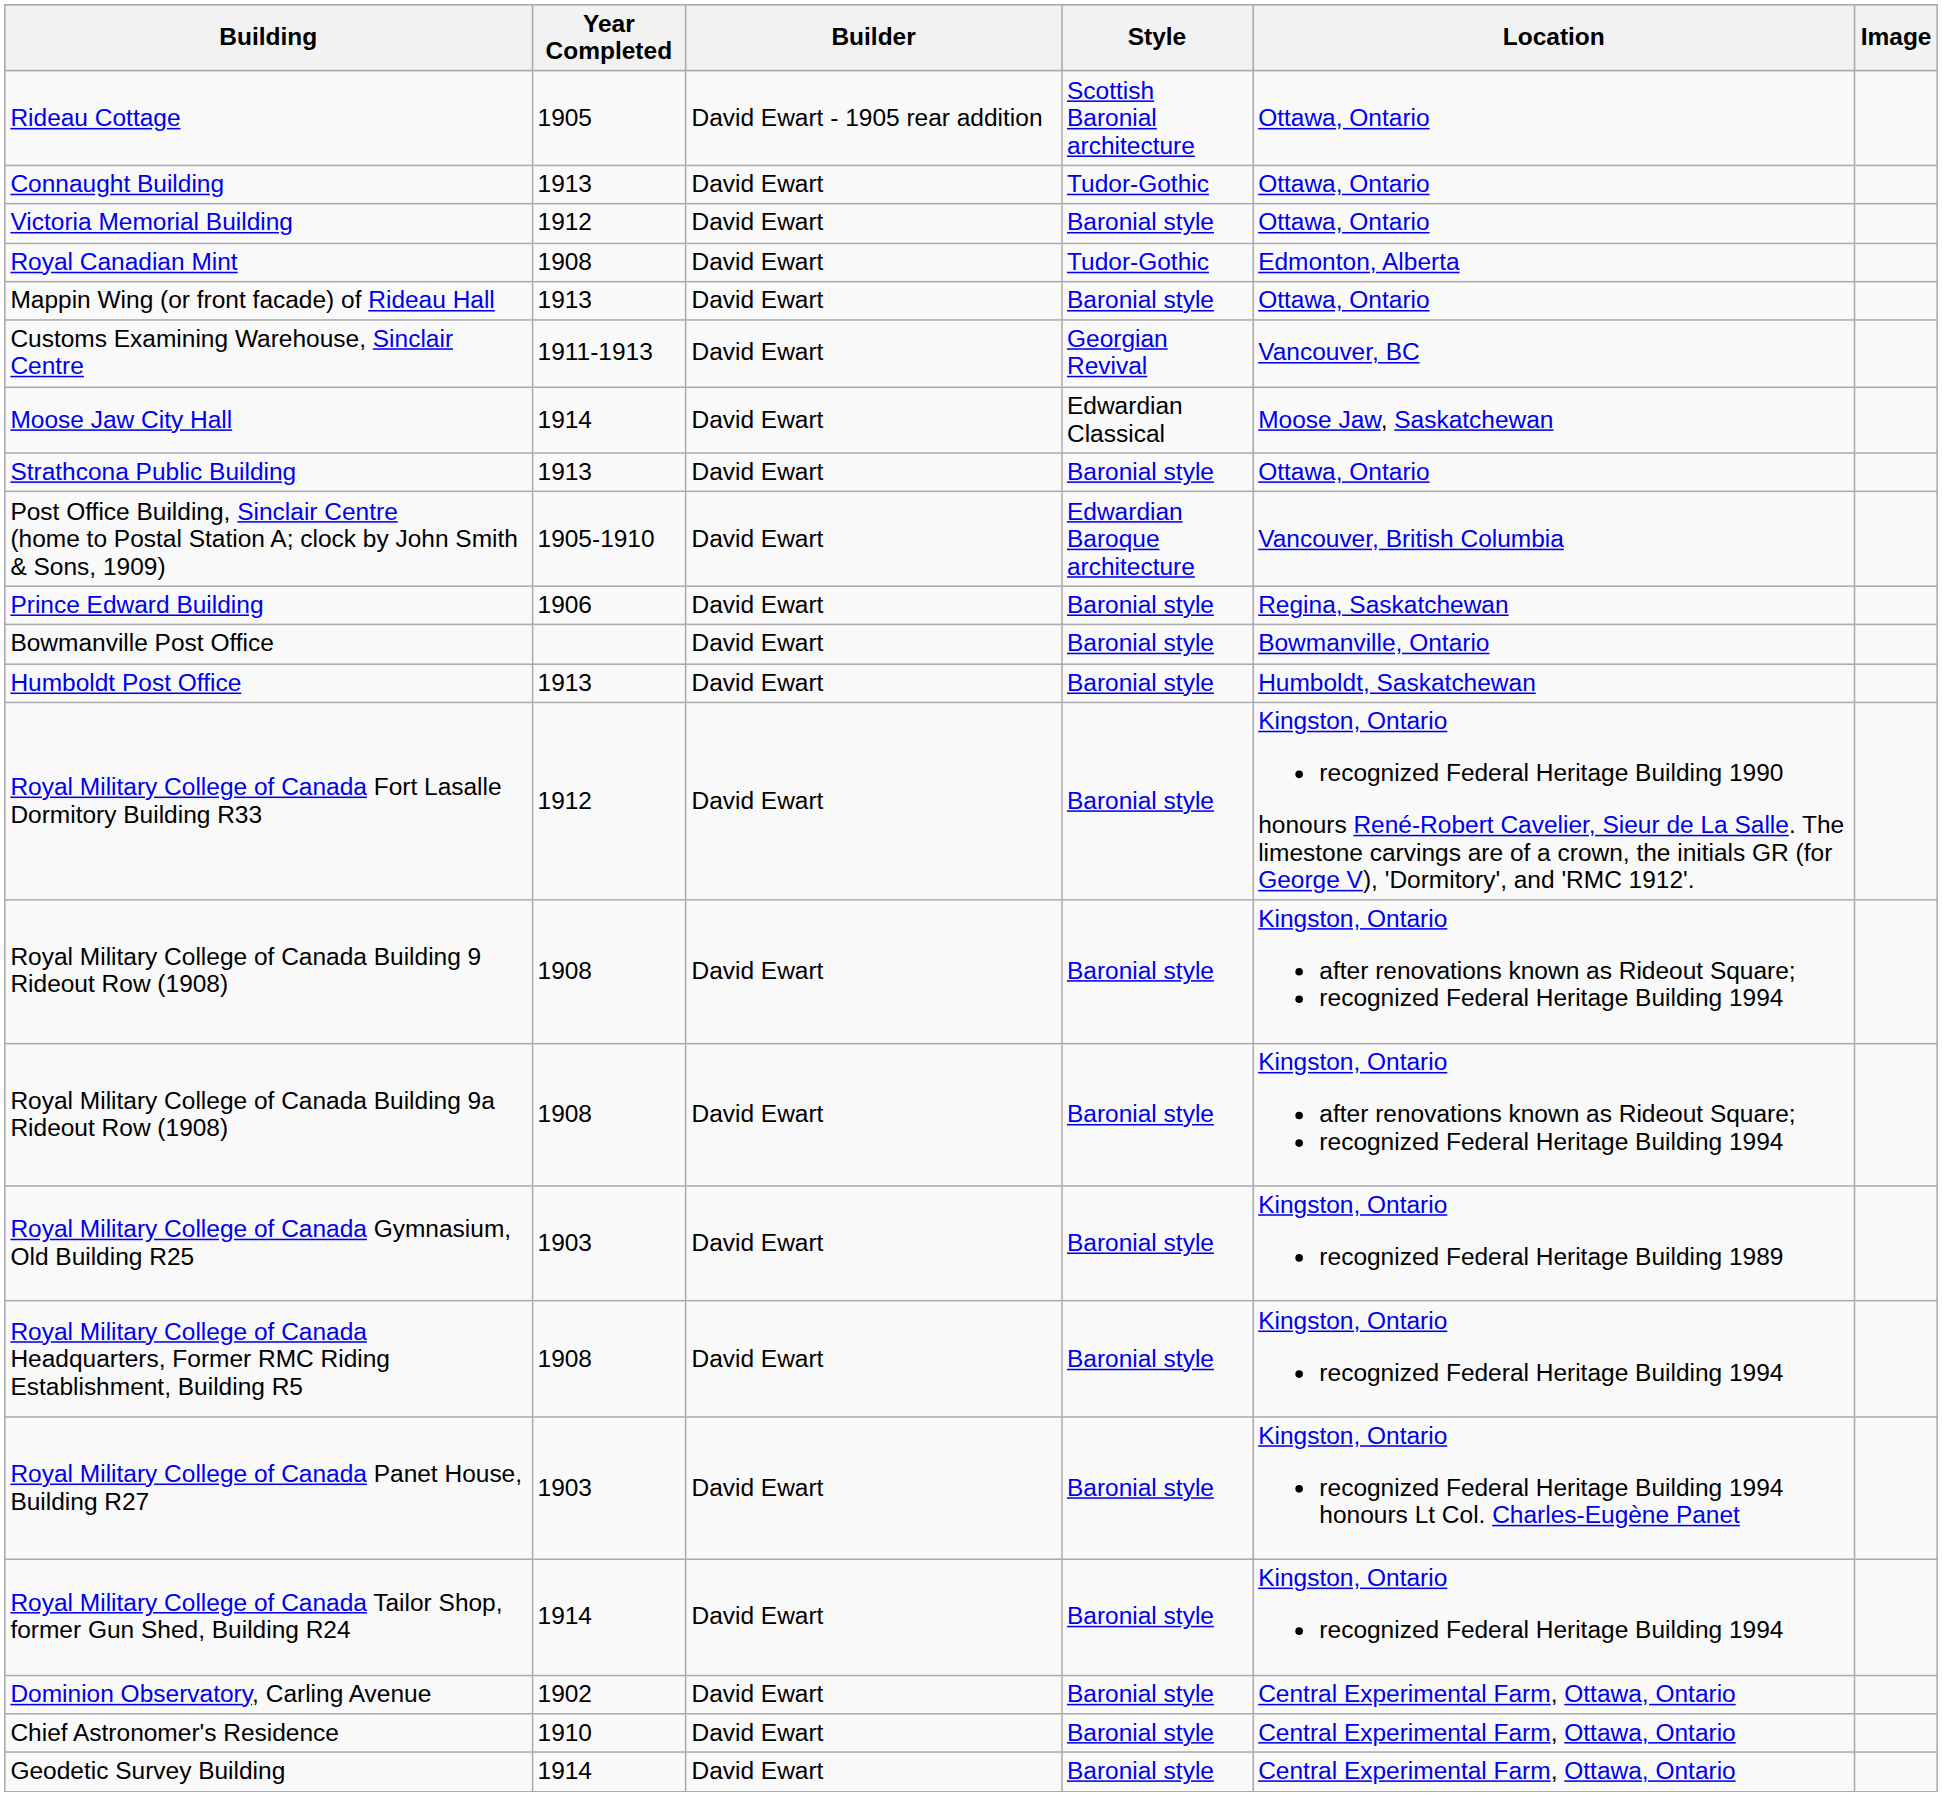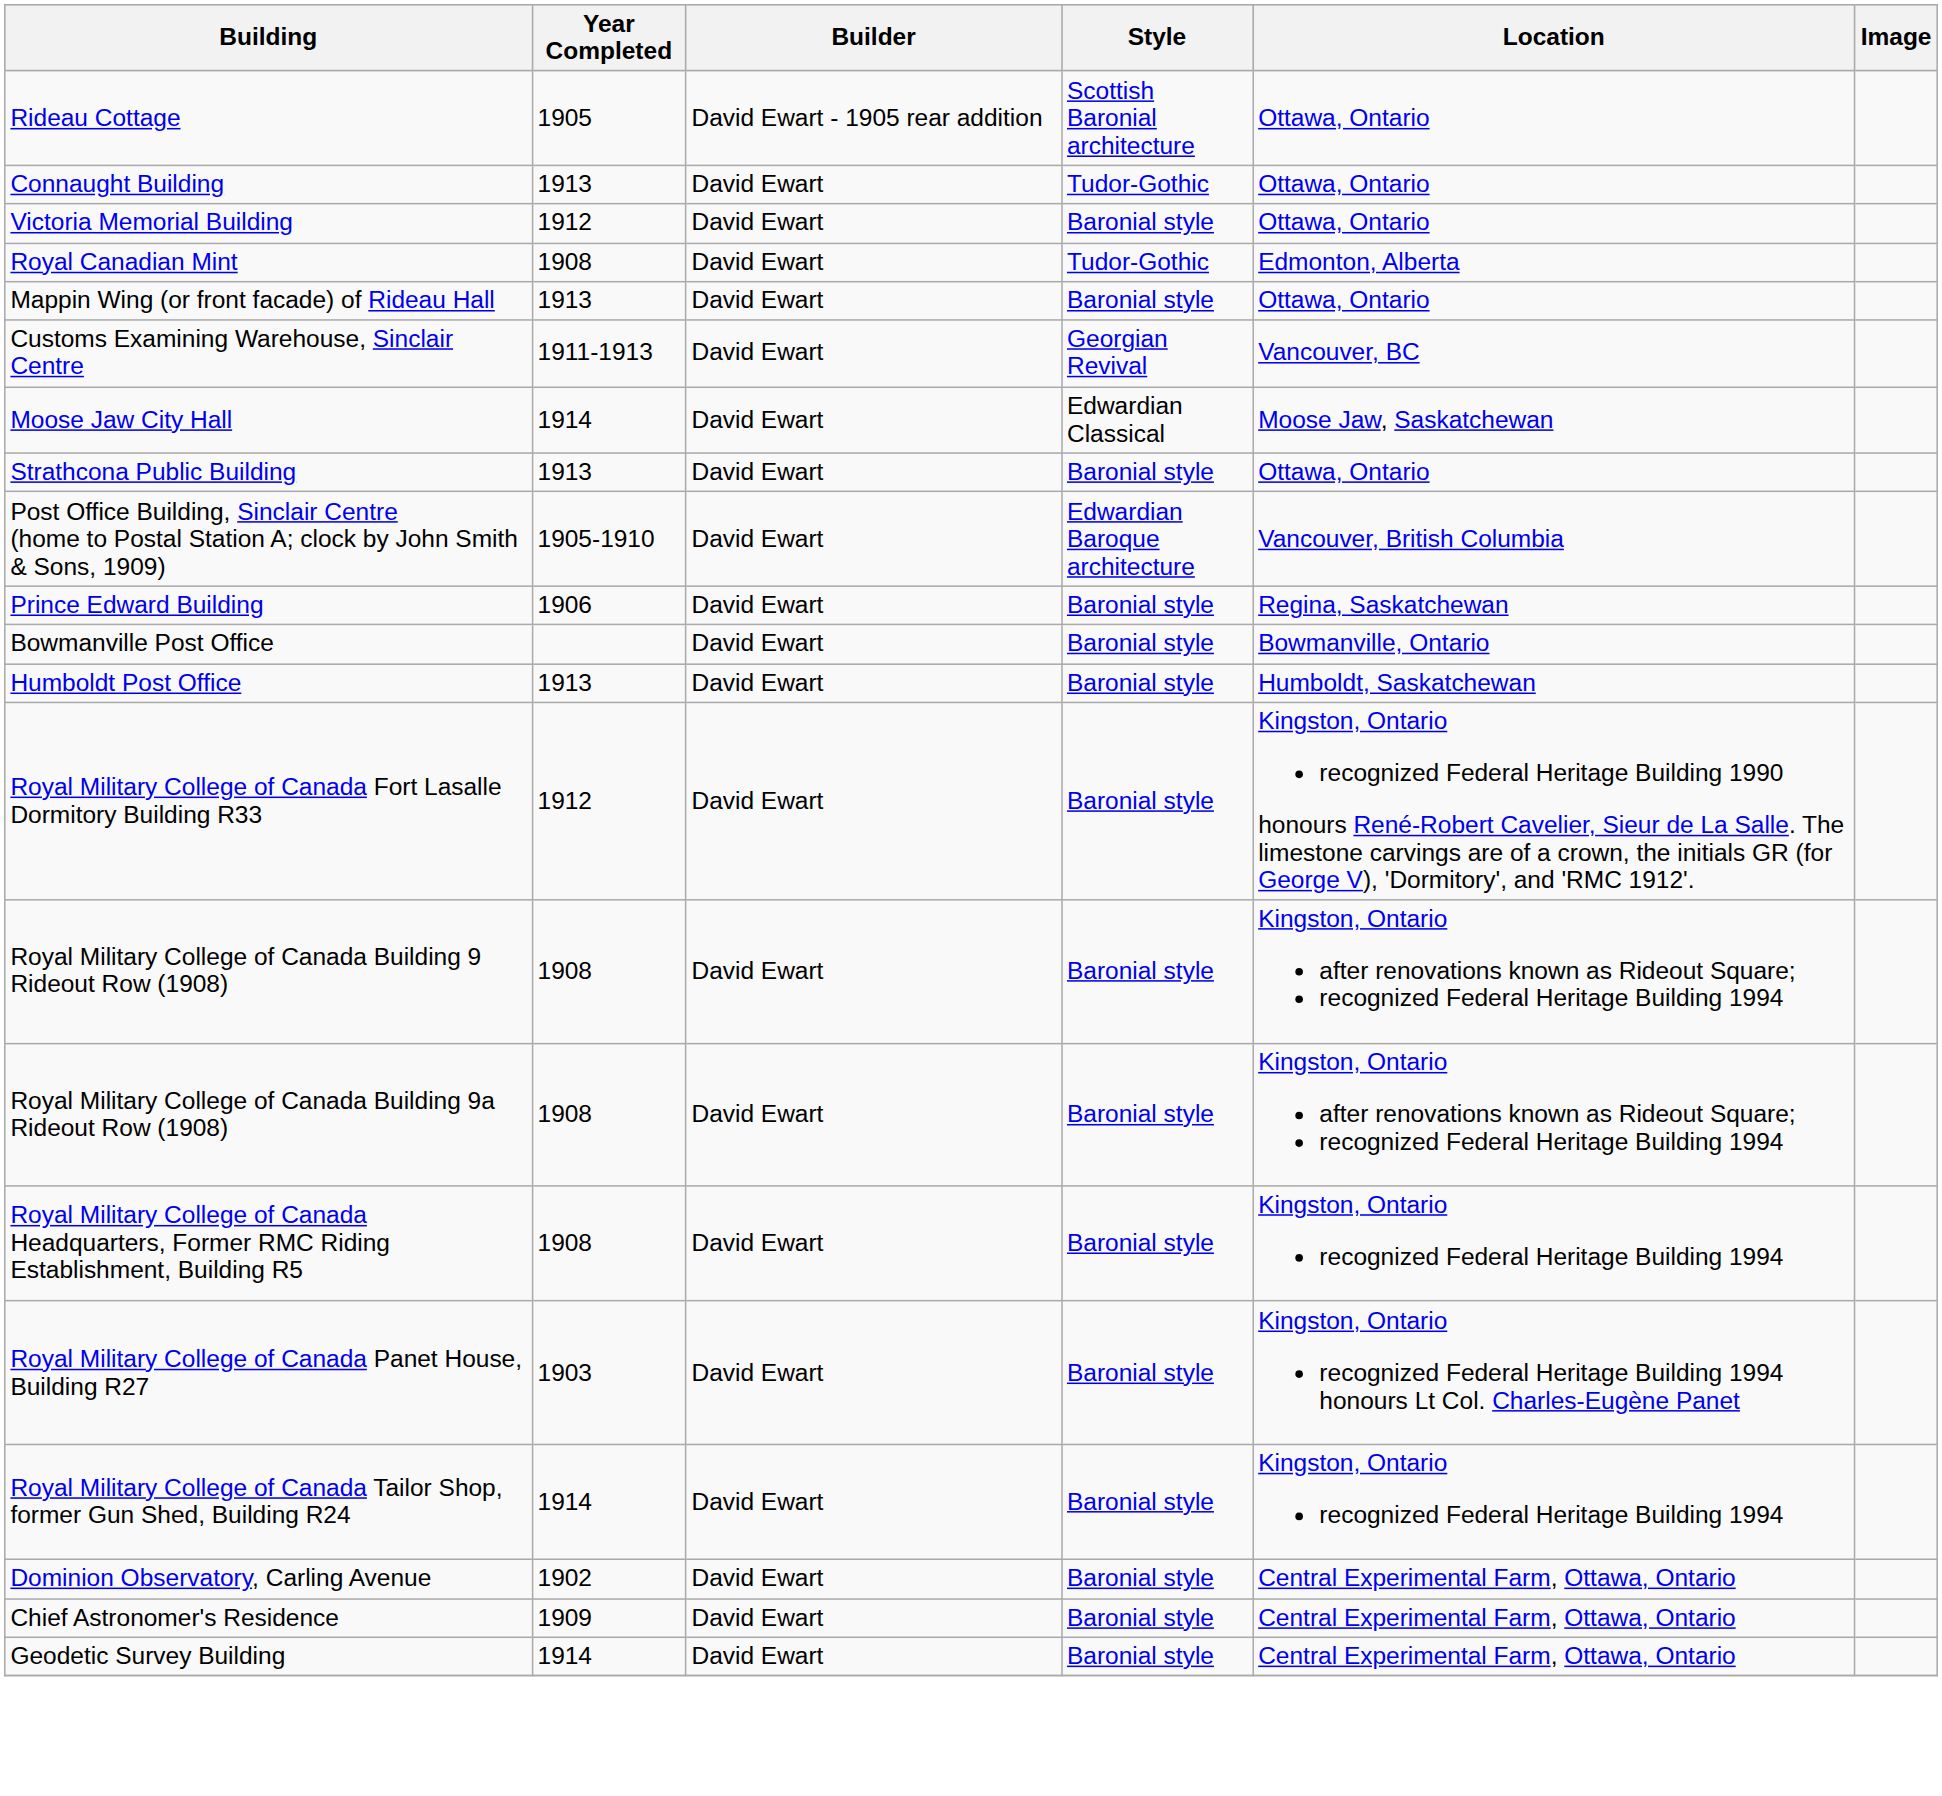- row: Royal Military College of Canada Gymnasium, Old Building R25 | 1903 | David Ewart | Baronial style | Kingston, Ontario recognized Federal Heritage Building 1989
Chief Astronomer's Residence | Year Completed: 1910 -> 1909
